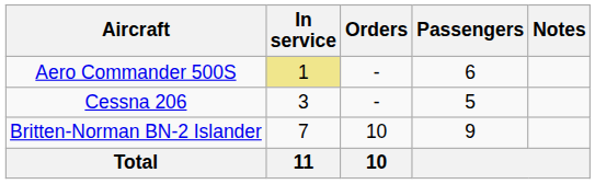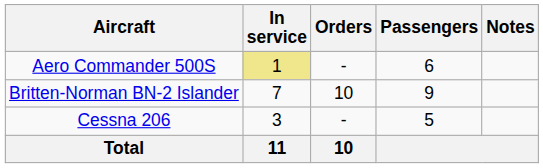rows swapped: Britten-Norman BN-2 Islander <-> Cessna 206
